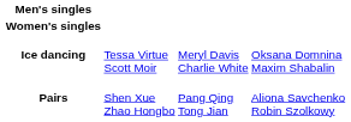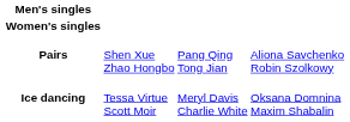rows swapped: Pairs <-> Ice dancing
